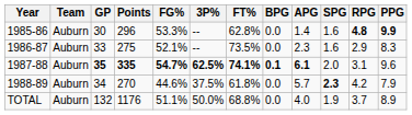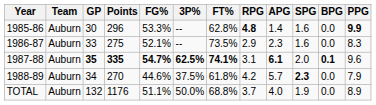columns swapped: RPG <-> BPG
